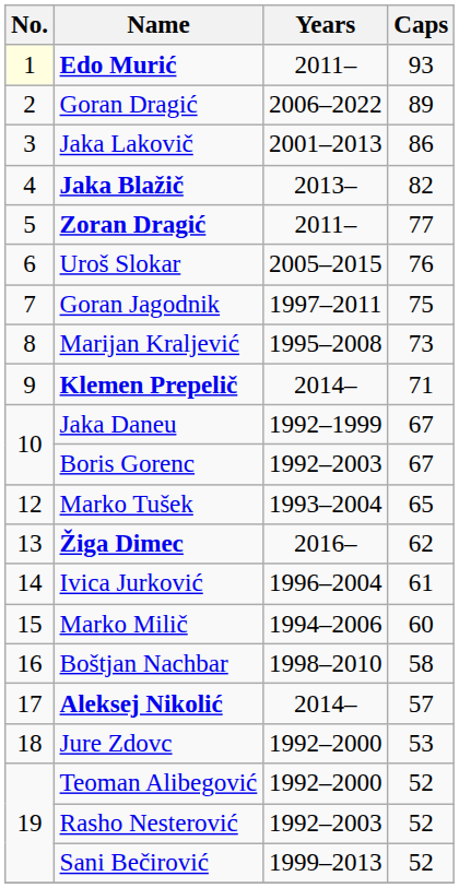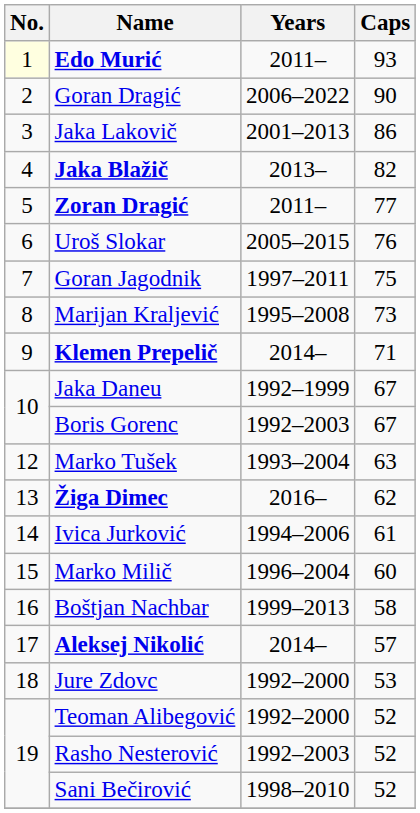Goran Dragić | Caps: 89 -> 90
Marko Tušek | Caps: 65 -> 63
Ivica Jurković | Years: 1996–2004 -> 1994–2006
Marko Milič | Years: 1994–2006 -> 1996–2004
Boštjan Nachbar | Years: 1998–2010 -> 1999–2013
Sani Bečirović | Years: 1999–2013 -> 1998–2010
